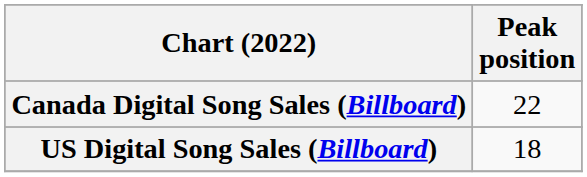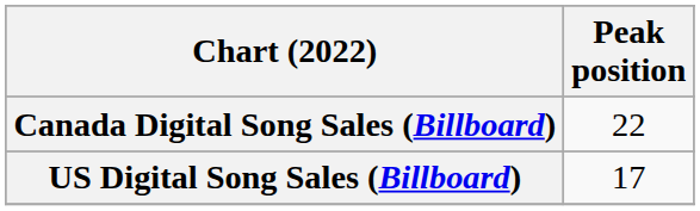US Digital Song Sales (Billboard) | Peak position: 18 -> 17
